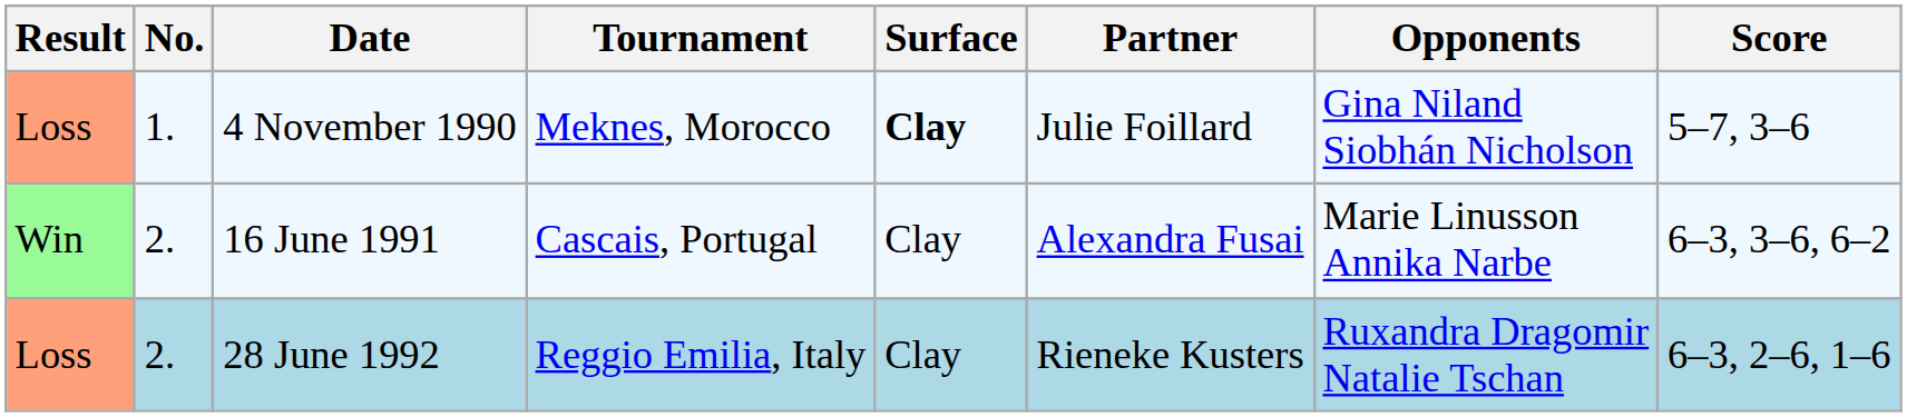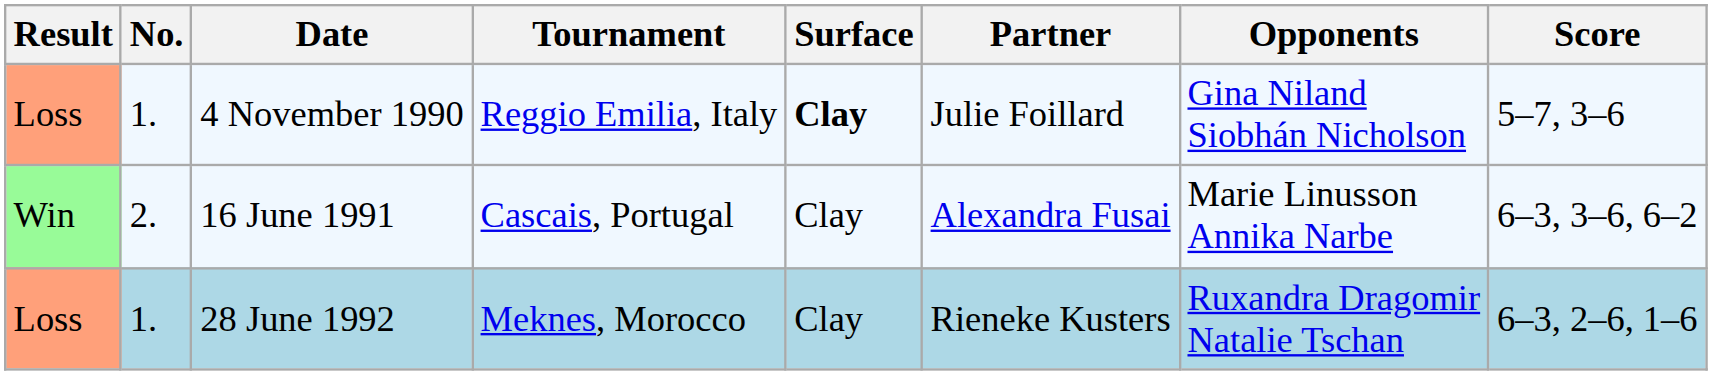4 November 1990 | Tournament: Meknes, Morocco -> Reggio Emilia, Italy
28 June 1992 | No.: 2. -> 1.
28 June 1992 | Tournament: Reggio Emilia, Italy -> Meknes, Morocco
